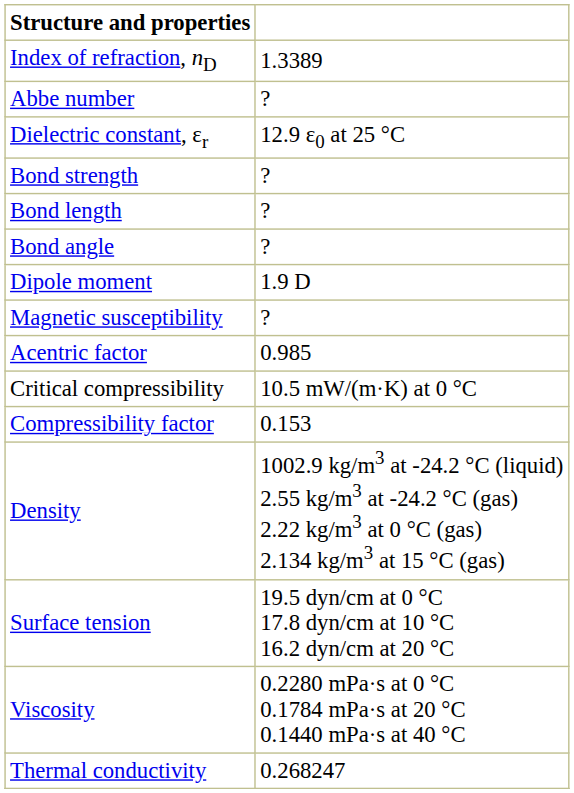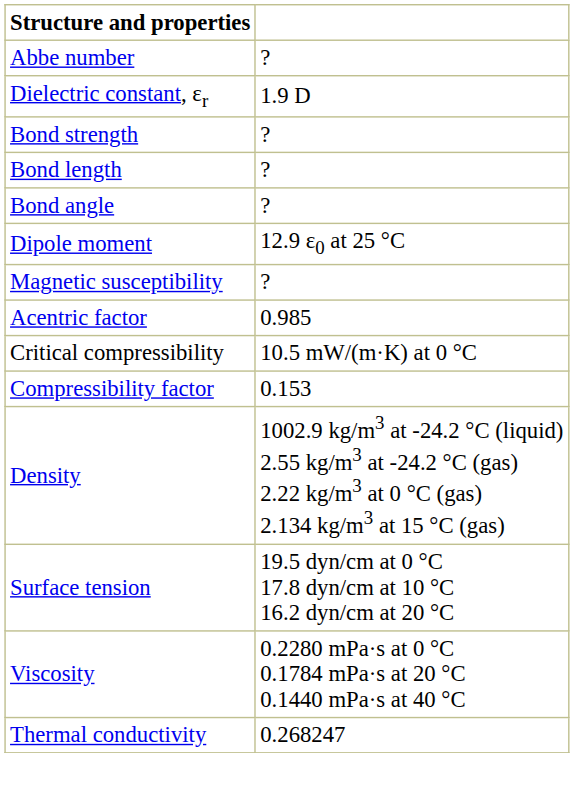- row: Index of refraction, nD | 1.3389
Dielectric constant, εr | column 2: 12.9 ε0 at 25 °C -> 1.9 D
Dipole moment | column 2: 1.9 D -> 12.9 ε0 at 25 °C
